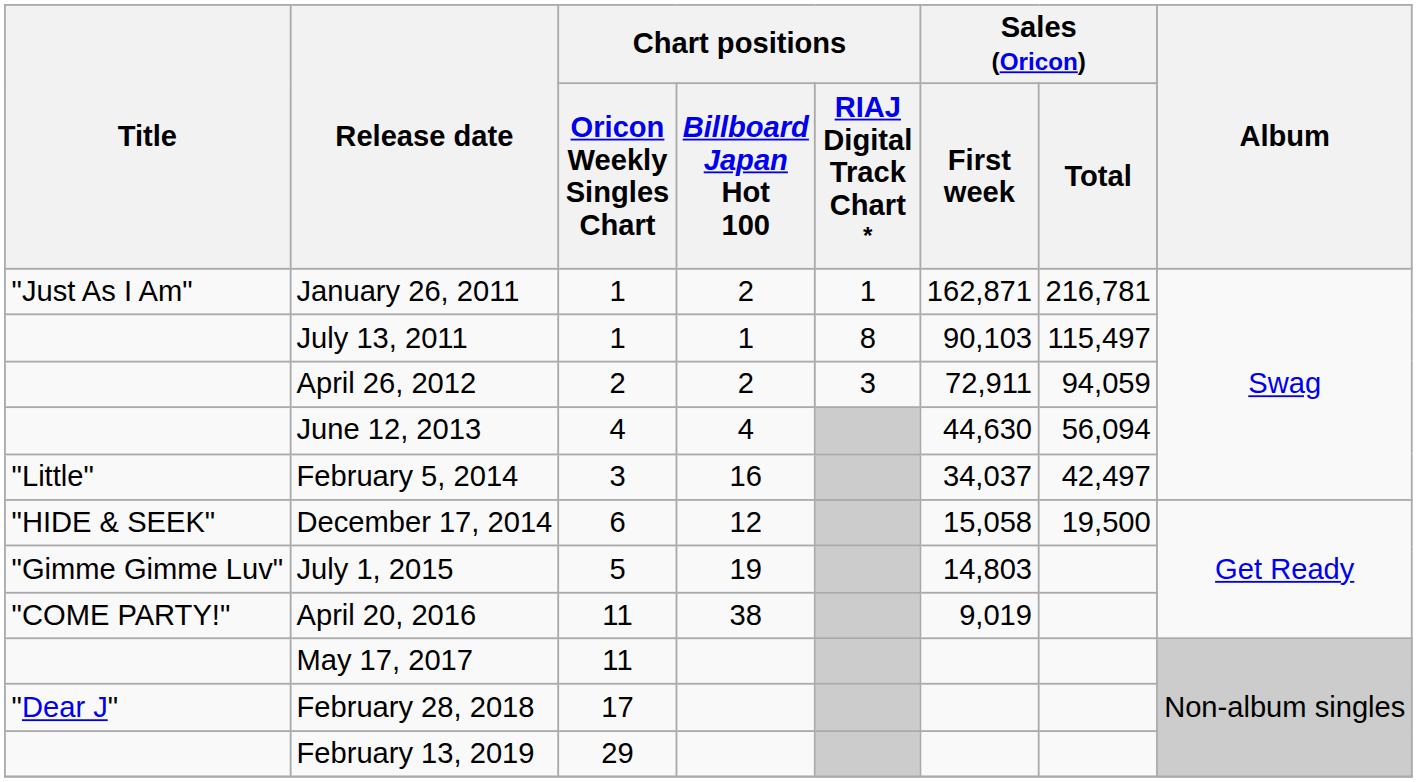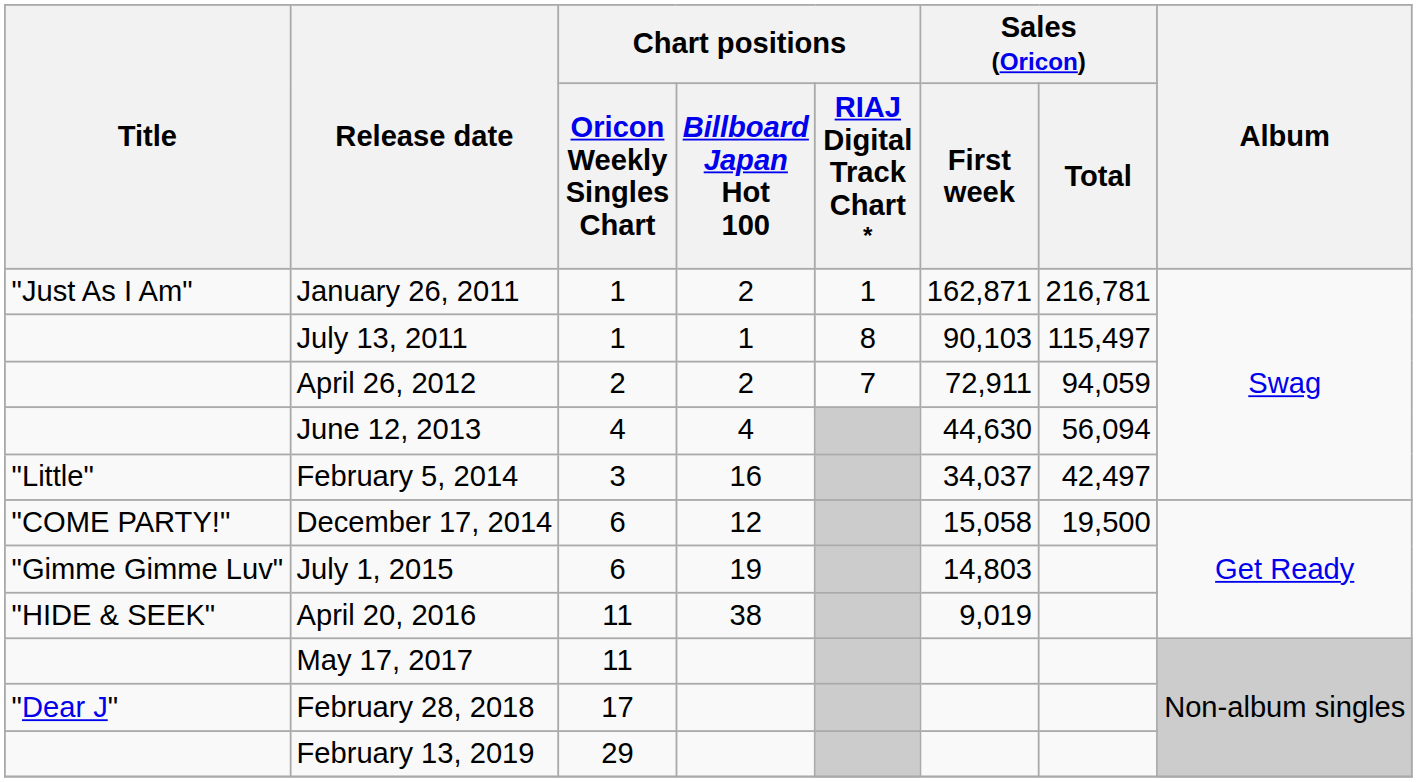April 26, 2012 | Chart positions / RIAJ Digital Track Chart *: 3 -> 7
December 17, 2014 | Title: "HIDE & SEEK" -> "COME PARTY!"
July 1, 2015 | Chart positions / Oricon Weekly Singles Chart: 5 -> 6
April 20, 2016 | Title: "COME PARTY!" -> "HIDE & SEEK"
